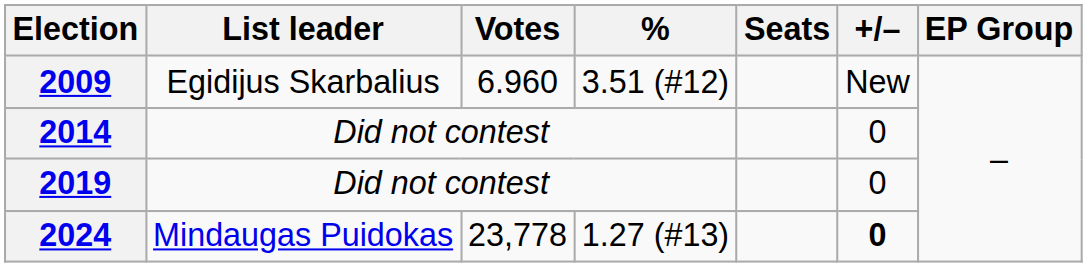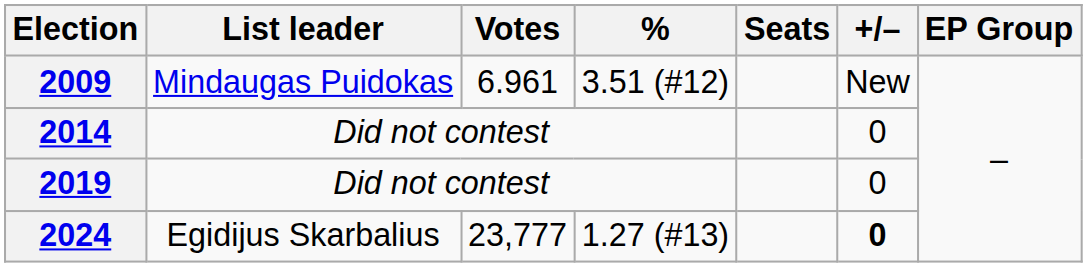2009 | List leader: Egidijus Skarbalius -> Mindaugas Puidokas
2009 | Votes: 6.960 -> 6.961
2024 | List leader: Mindaugas Puidokas -> Egidijus Skarbalius
2024 | Votes: 23,778 -> 23,777
